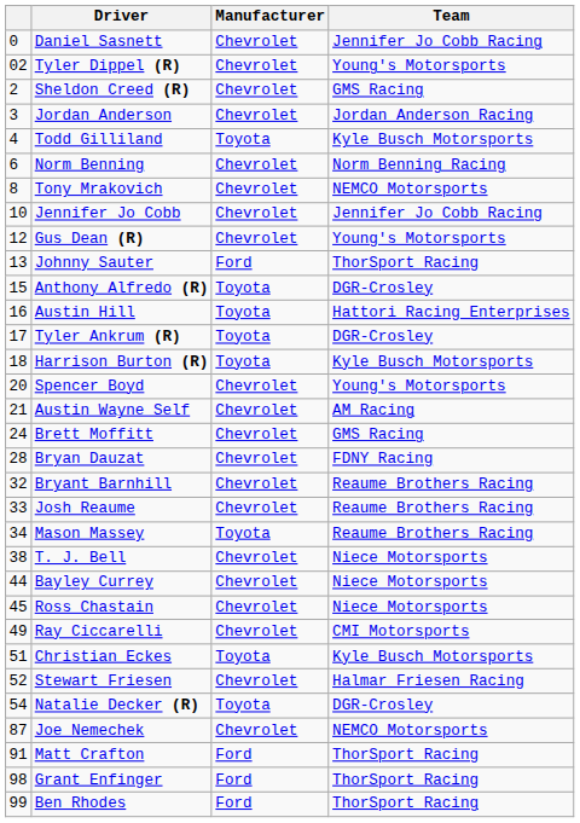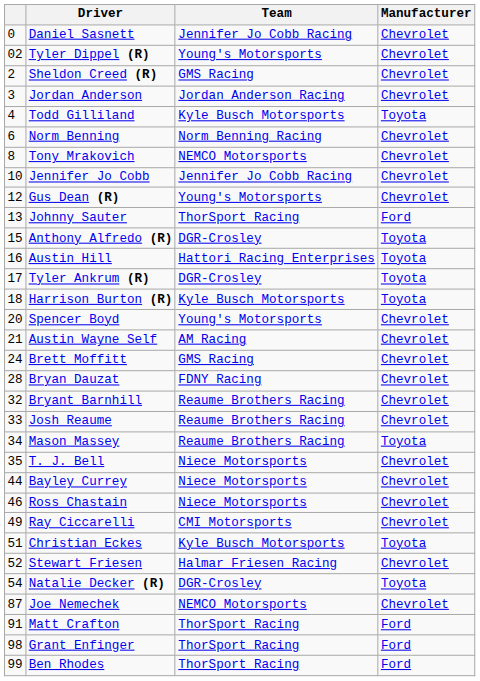columns swapped: Team <-> Manufacturer
T. J. Bell | column 1: 38 -> 35
Ross Chastain | column 1: 45 -> 46
